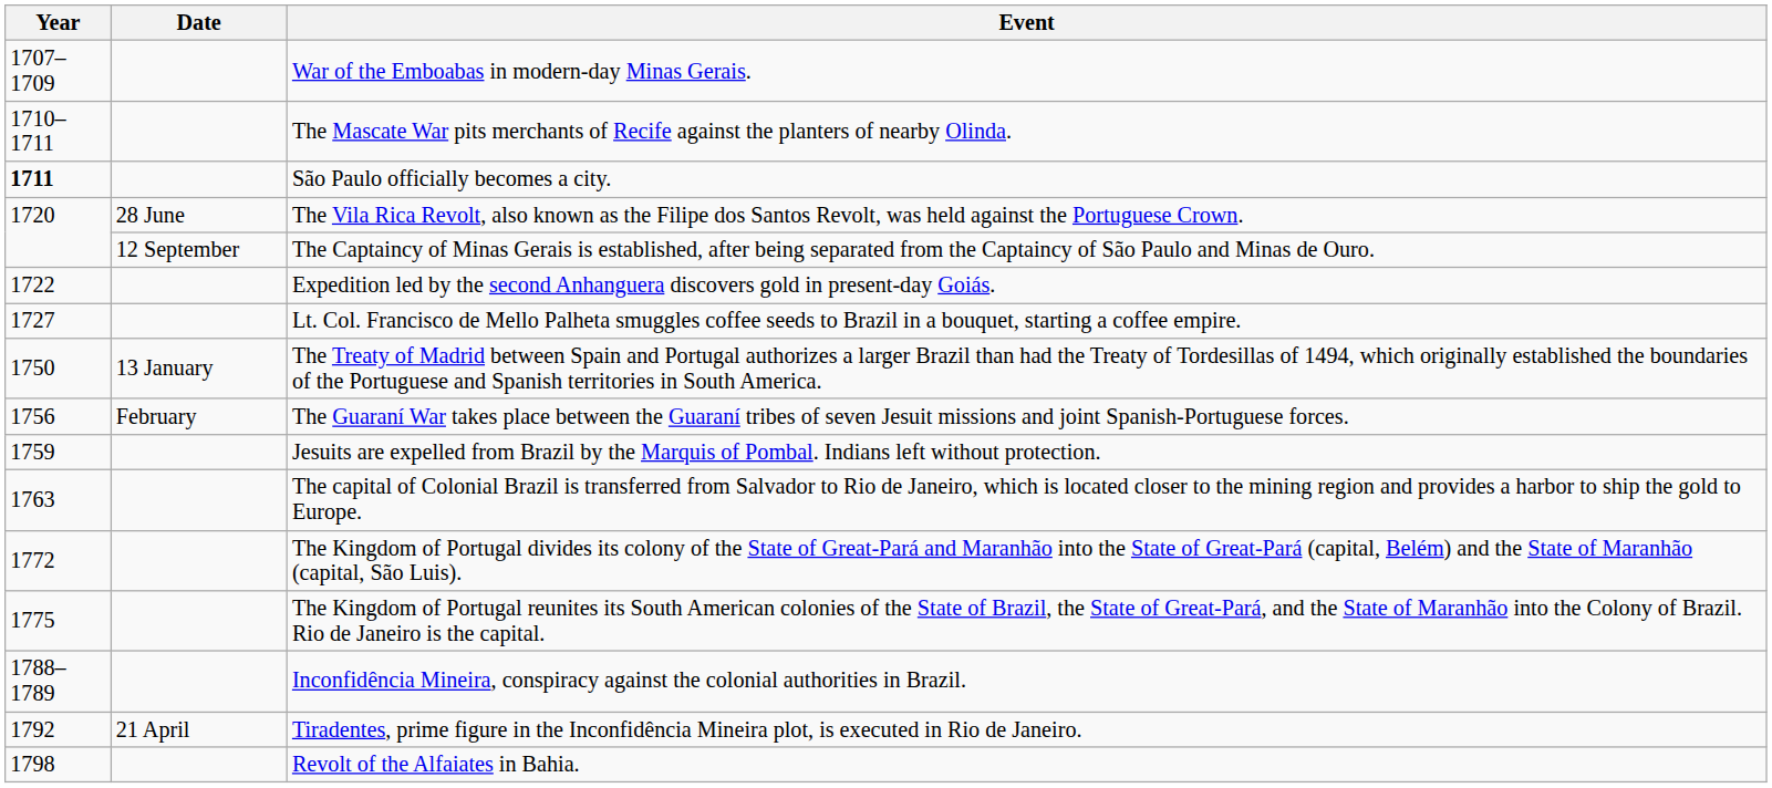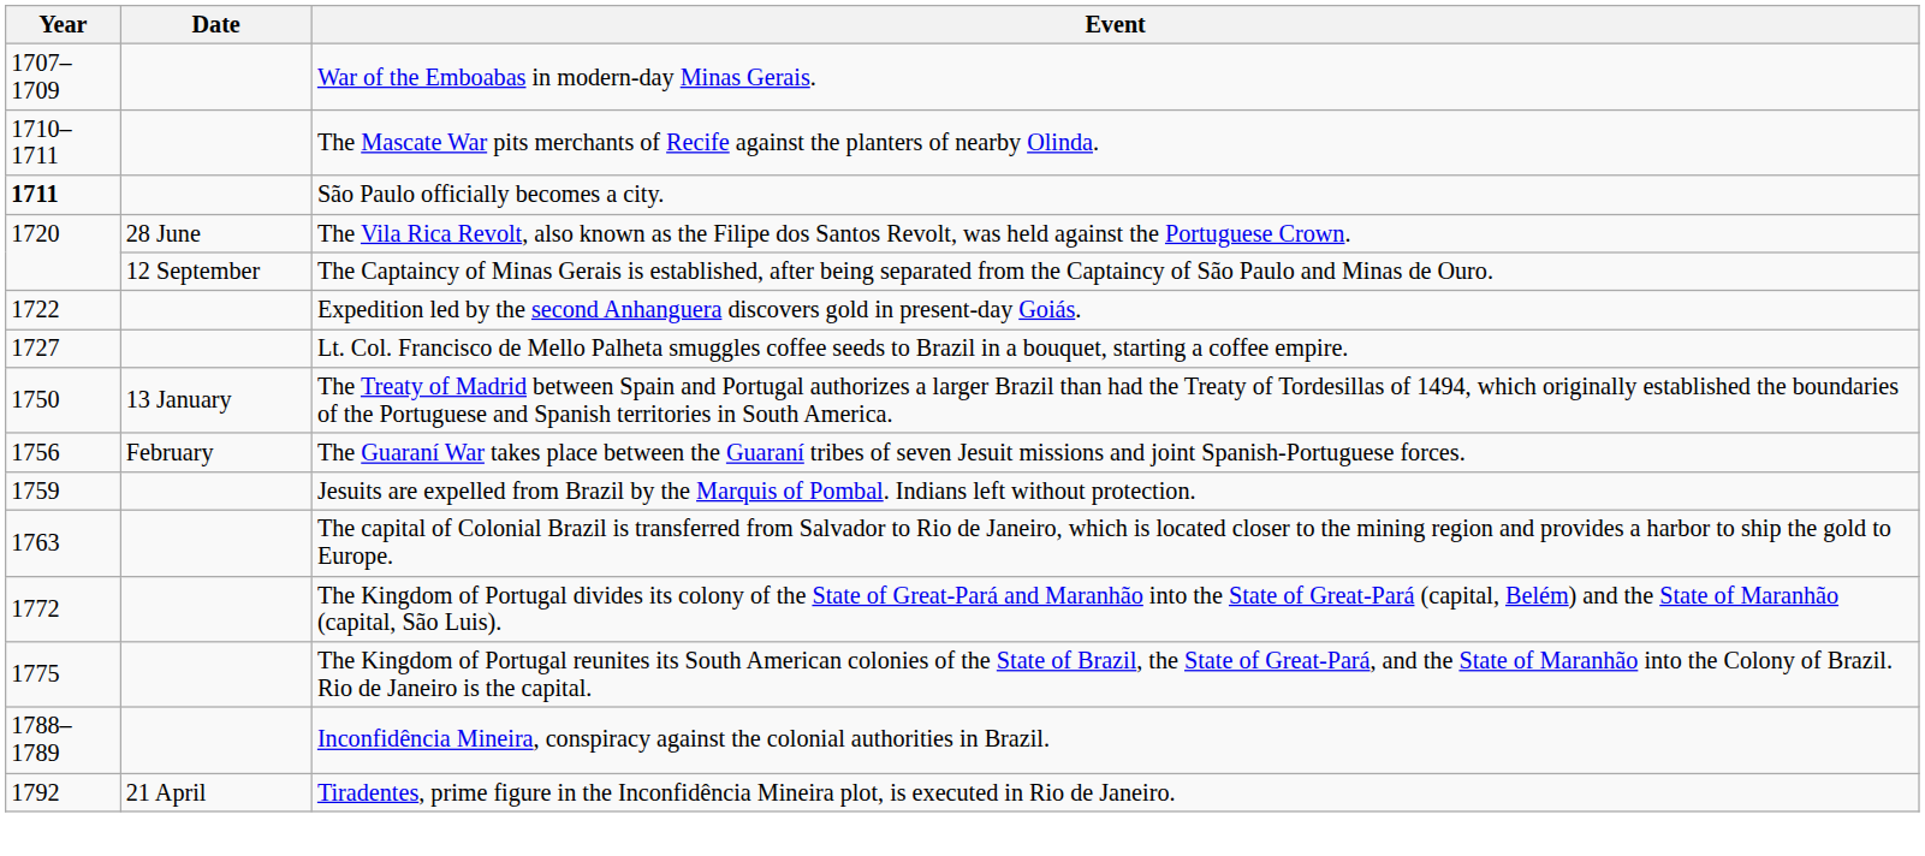- row: 1798 | Revolt of the Alfaiates in Bahia.
